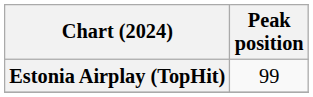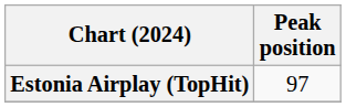Estonia Airplay (TopHit) | Peak position: 99 -> 97
